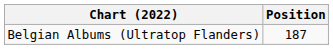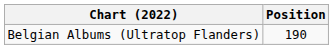Belgian Albums (Ultratop Flanders) | Position: 187 -> 190
